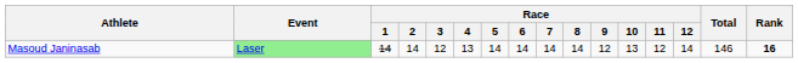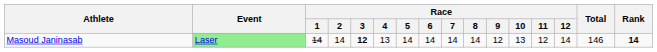Masoud Janinasab | Race / 3: normal -> bold
Masoud Janinasab | Rank: 16 -> 14
